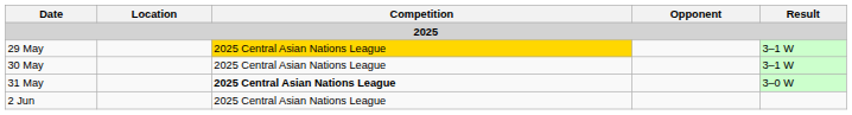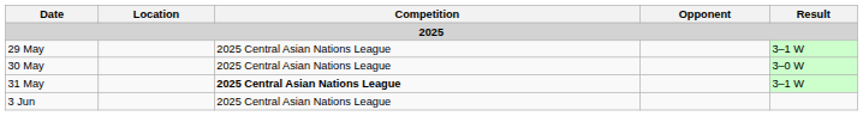29 May | Competition: gold background -> no background
30 May | Result: 3–1 W -> 3–0 W
31 May | Result: 3–0 W -> 3–1 W
- row: 2 Jun | 2025 Central Asian Nations League
+ row: 3 Jun | 2025 Central Asian Nations League
